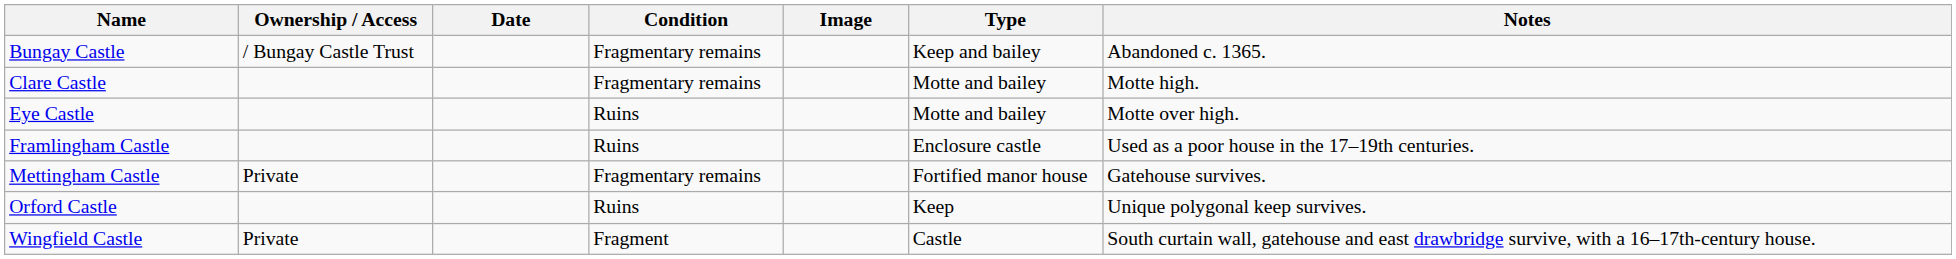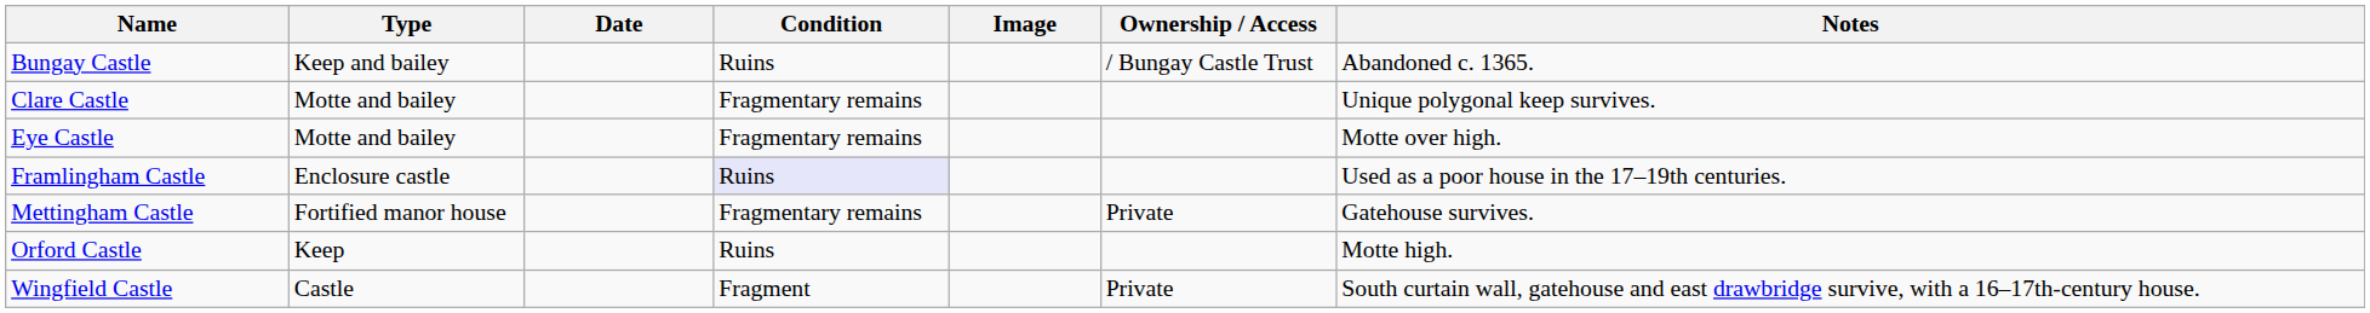columns swapped: Type <-> Ownership / Access
Bungay Castle | Condition: Fragmentary remains -> Ruins
Clare Castle | Notes: Motte high. -> Unique polygonal keep survives.
Eye Castle | Condition: Ruins -> Fragmentary remains
Framlingham Castle | Condition: no background -> lavender background
Orford Castle | Notes: Unique polygonal keep survives. -> Motte high.
